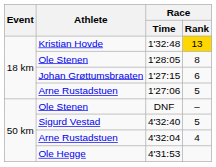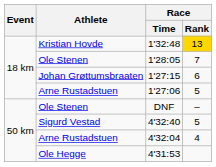1'28:05 | Race / Rank: 8 -> 7
